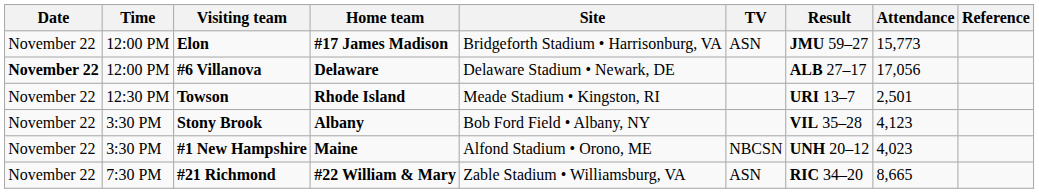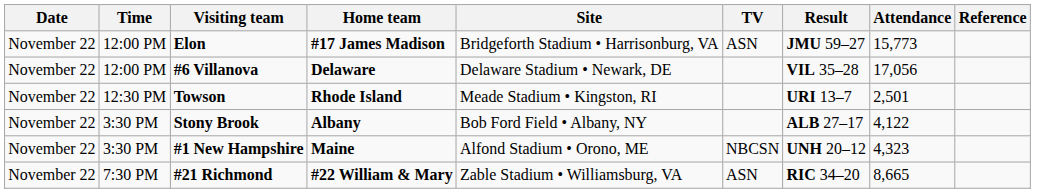#6 Villanova | Date: bold -> normal
#6 Villanova | Result: ALB 27–17 -> VIL 35–28
Stony Brook | Result: VIL 35–28 -> ALB 27–17
Stony Brook | Attendance: 4,123 -> 4,122
#1 New Hampshire | Attendance: 4,023 -> 4,323
